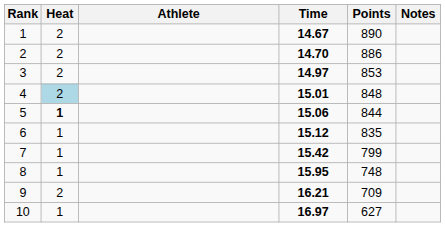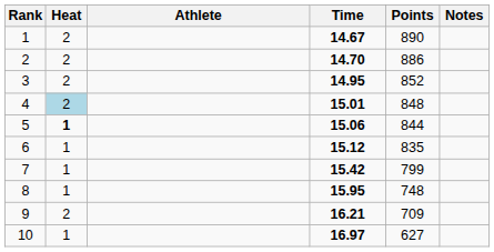3 | Time: 14.97 -> 14.95
3 | Points: 853 -> 852
